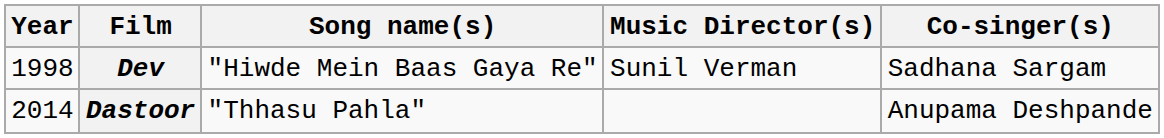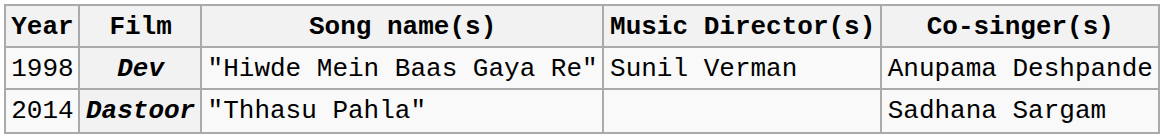Dev | Co-singer(s): Sadhana Sargam -> Anupama Deshpande
Dastoor | Co-singer(s): Anupama Deshpande -> Sadhana Sargam
